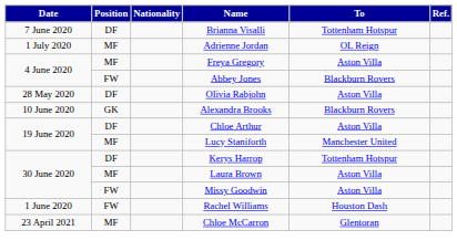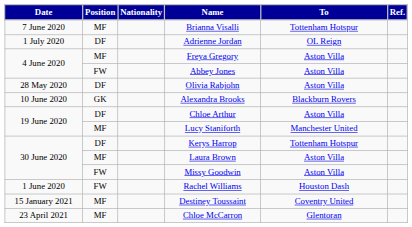Brianna Visalli | Position: DF -> MF
Adrienne Jordan | Position: MF -> DF
Abbey Jones | To: Blackburn Rovers -> Aston Villa
+ row: 15 January 2021 | MF | Destiney Toussaint | Coventry United
